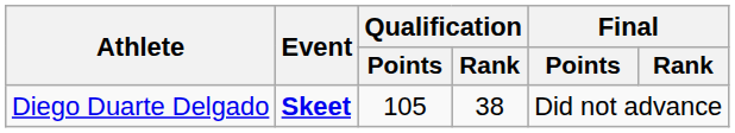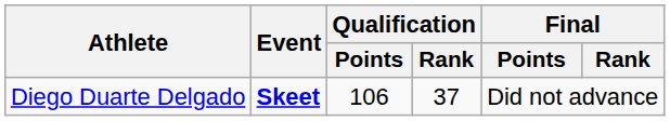Diego Duarte Delgado | Qualification / Points: 105 -> 106
Diego Duarte Delgado | Qualification / Rank: 38 -> 37
